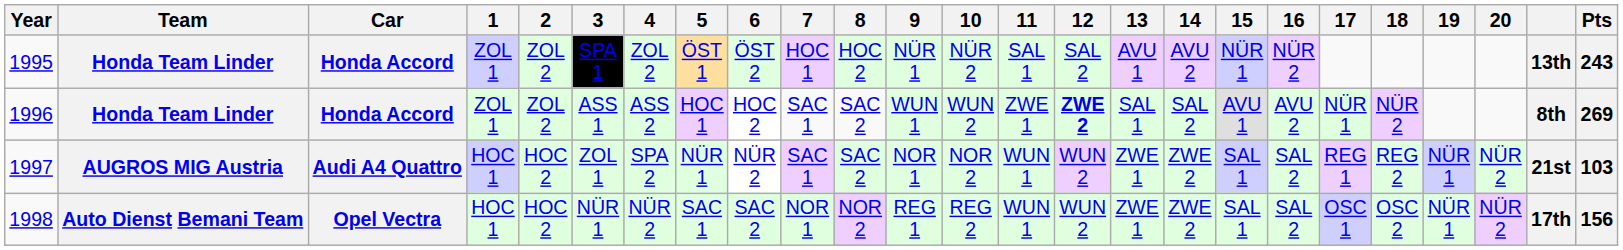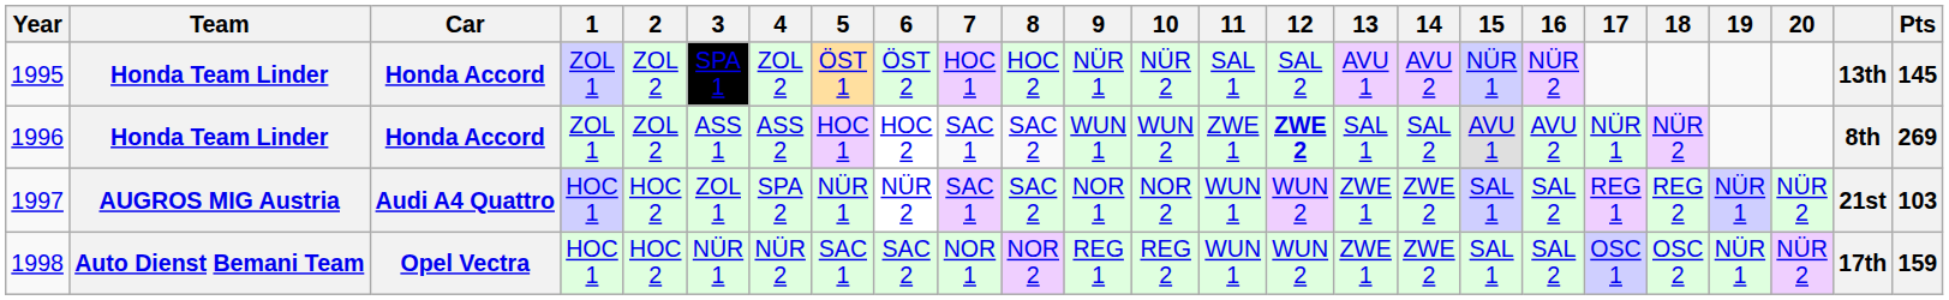1995 | Pts: 243 -> 145
1998 | Pts: 156 -> 159
